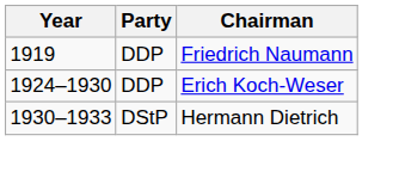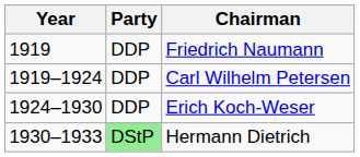+ row: 1919–1924 | DDP | Carl Wilhelm Petersen
Hermann Dietrich | Party: no background -> lightgreen background
